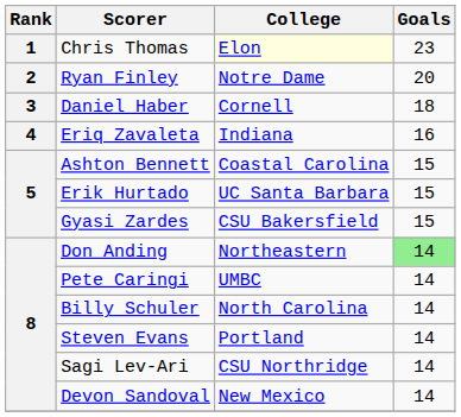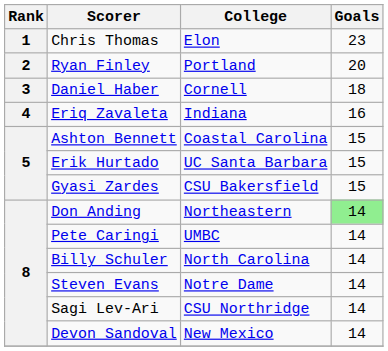Chris Thomas | College: lightyellow background -> no background
Ryan Finley | College: Notre Dame -> Portland
Steven Evans | College: Portland -> Notre Dame
